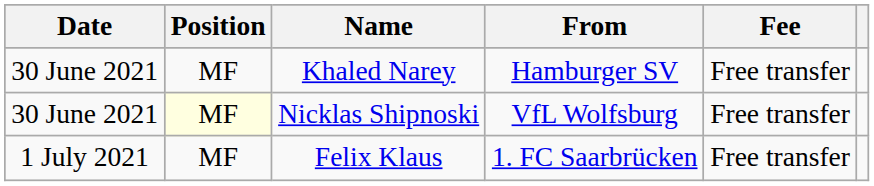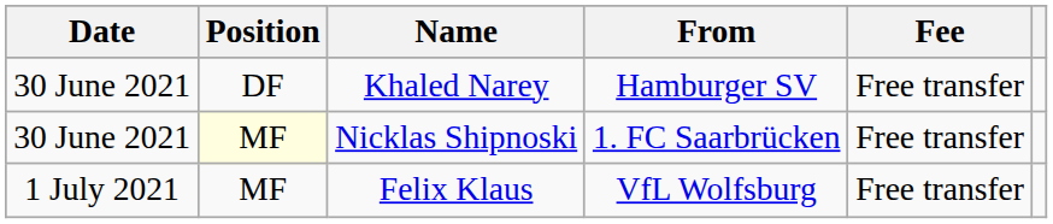Khaled Narey | Position: MF -> DF
Nicklas Shipnoski | From: VfL Wolfsburg -> 1. FC Saarbrücken
Felix Klaus | From: 1. FC Saarbrücken -> VfL Wolfsburg
